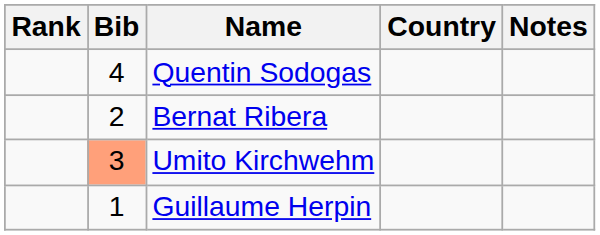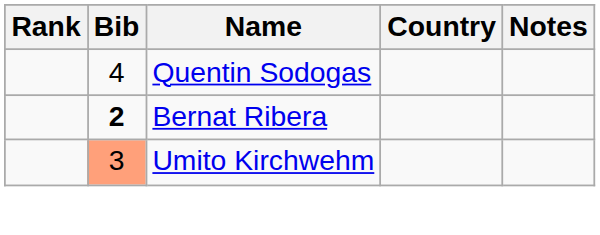Bernat Ribera | Bib: normal -> bold
- row: 1 | Guillaume Herpin
